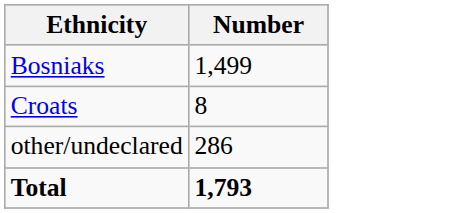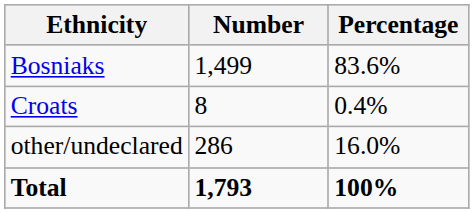+ column: Percentage | 83.6% | 0.4% | 16.0% | 100%
